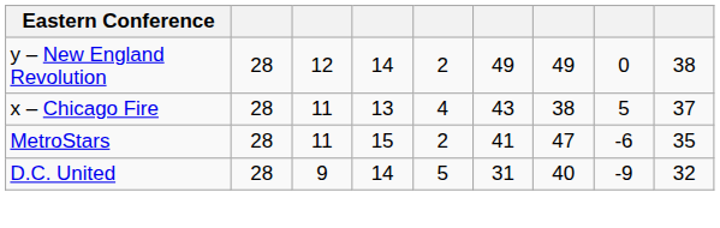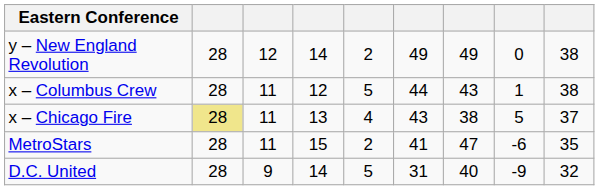+ row: x – Columbus Crew | 28 | 11 | 12 | 5 | 44 | 43 | 1 | 38
x – Chicago Fire | column 2: no background -> khaki background
